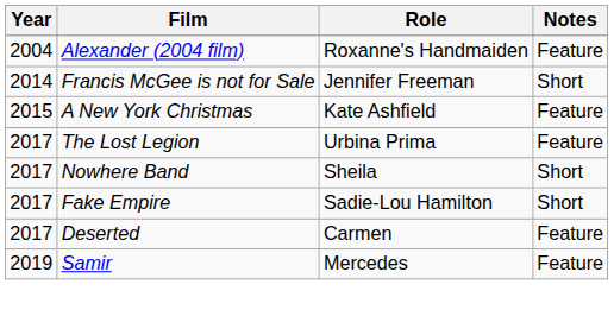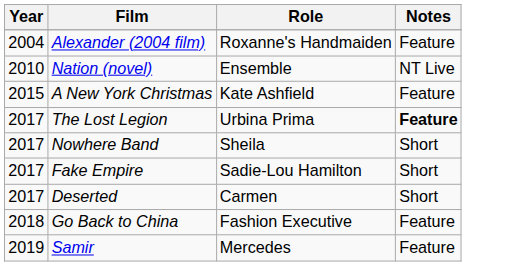+ row: 2010 | Nation (novel) | Ensemble | NT Live
- row: 2014 | Francis McGee is not for Sale | Jennifer Freeman | Short
The Lost Legion | Notes: normal -> bold
Deserted | Notes: Feature -> Short
+ row: 2018 | Go Back to China | Fashion Executive | Feature
